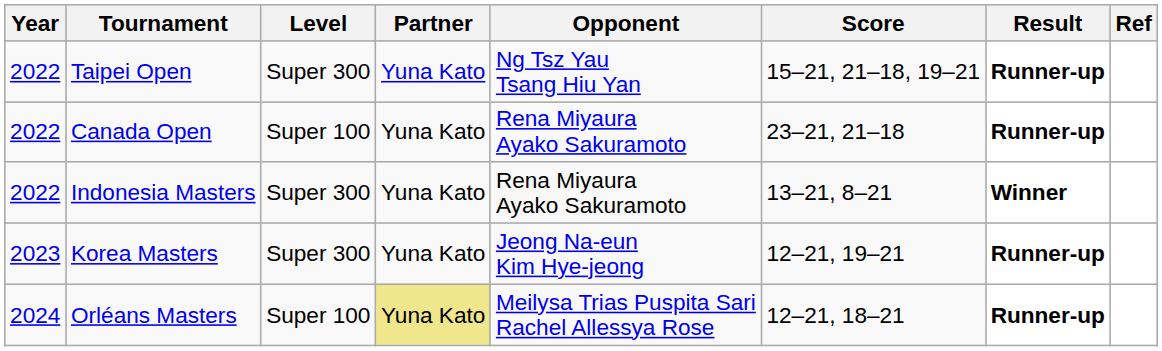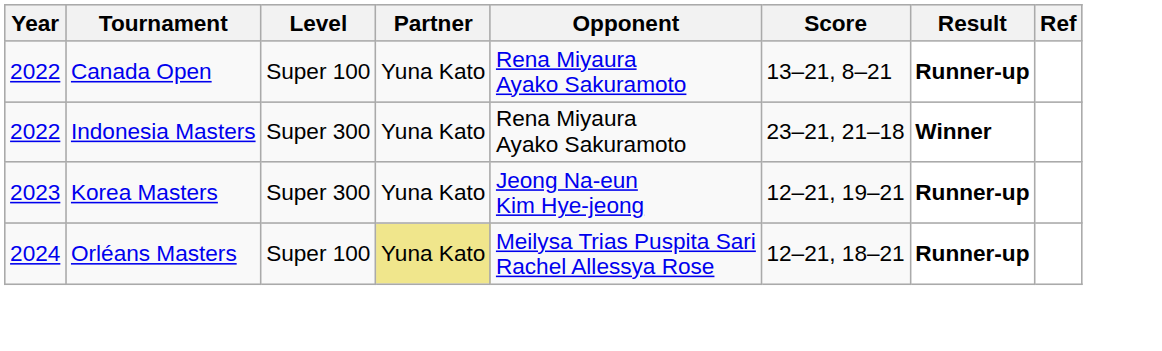- row: 2022 | Taipei Open | Super 300 | Yuna Kato | Ng Tsz Yau Tsang Hiu Yan | 15–21, 21–18, 19–21 | Runner-up
Canada Open | Score: 23–21, 21–18 -> 13–21, 8–21
Indonesia Masters | Score: 13–21, 8–21 -> 23–21, 21–18
